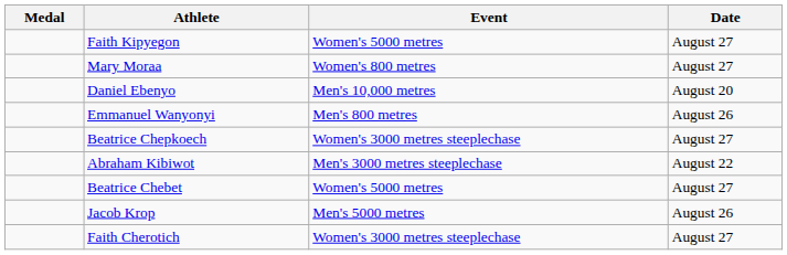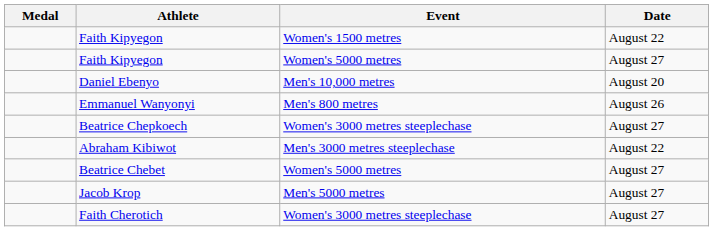+ row: Faith Kipyegon | Women's 1500 metres | August 22
- row: Mary Moraa | Women's 800 metres | August 27
Jacob Krop | Date: August 26 -> August 27
